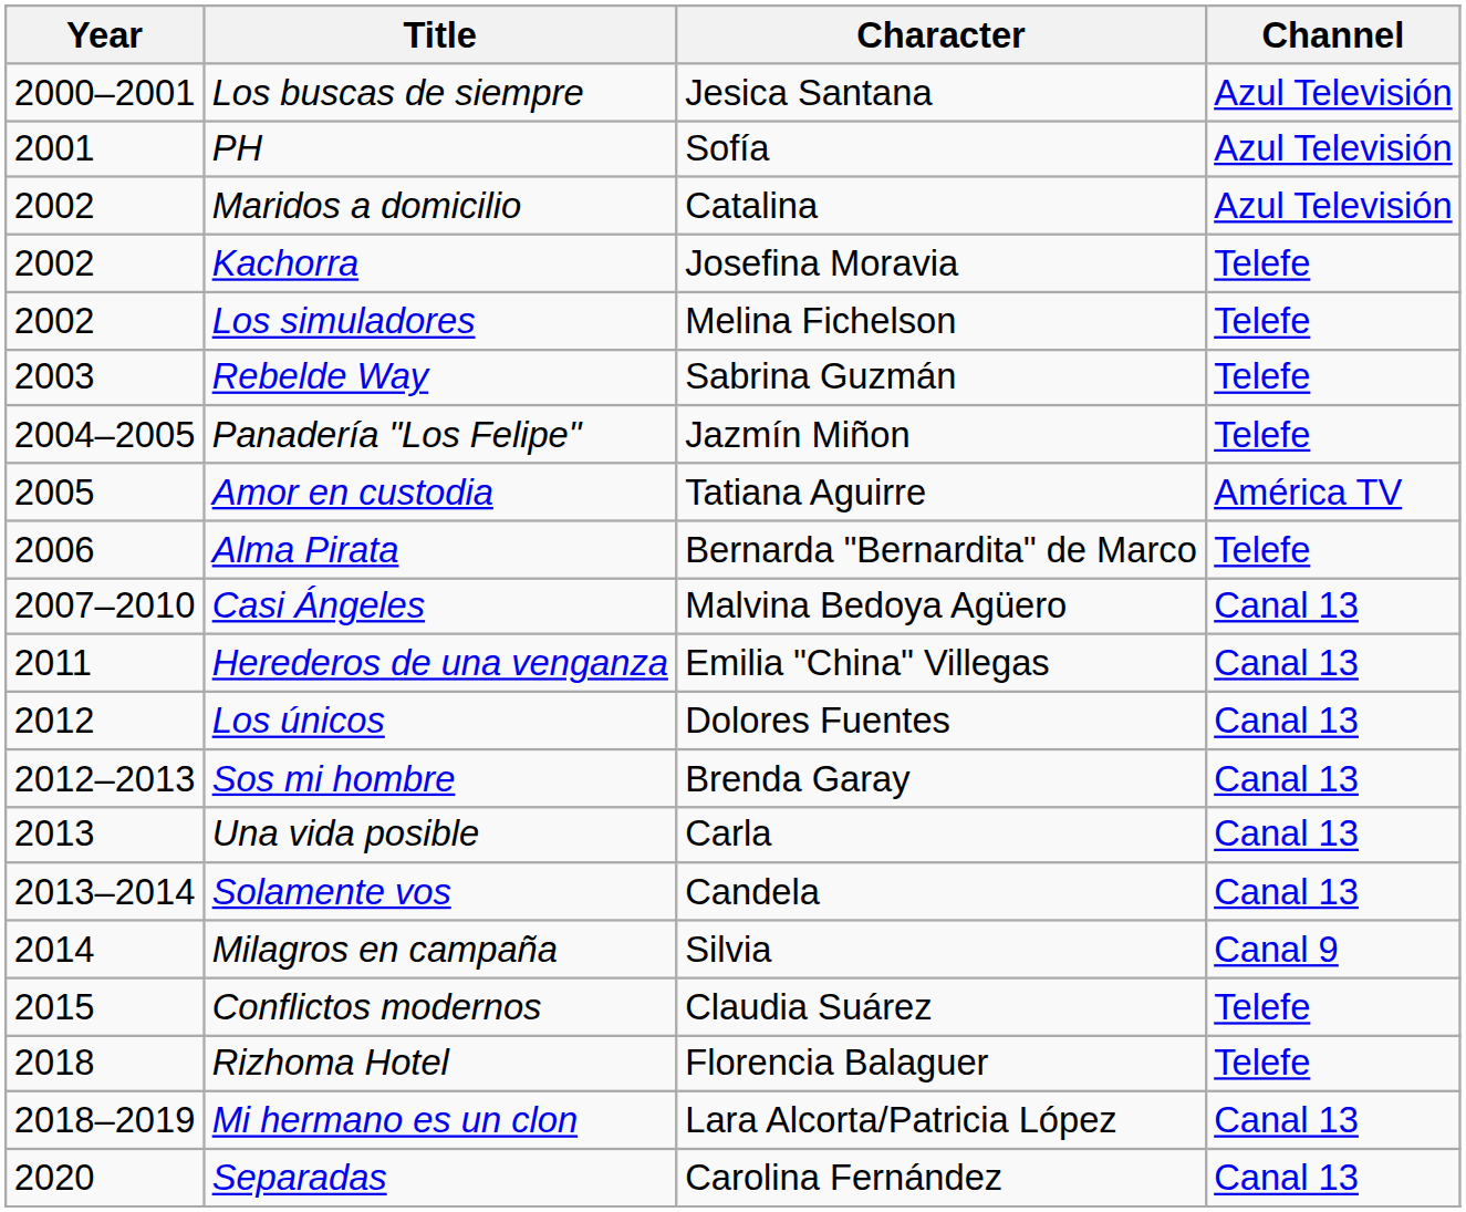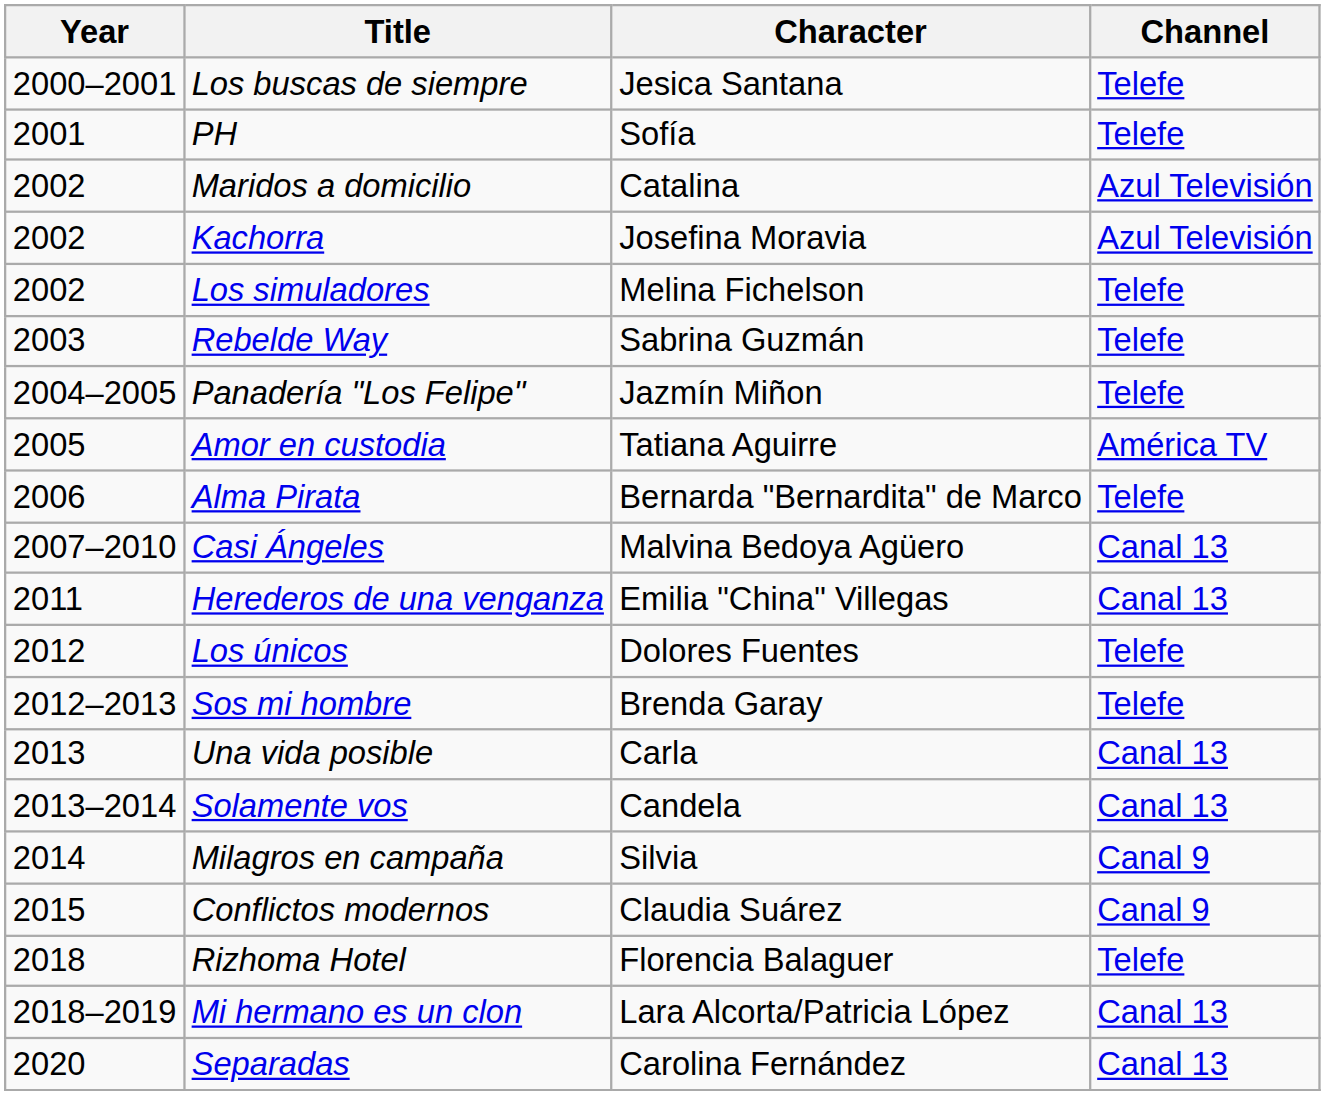Los buscas de siempre | Channel: Azul Televisión -> Telefe
PH | Channel: Azul Televisión -> Telefe
Kachorra | Channel: Telefe -> Azul Televisión
Los únicos | Channel: Canal 13 -> Telefe
Sos mi hombre | Channel: Canal 13 -> Telefe
Conflictos modernos | Channel: Telefe -> Canal 9
